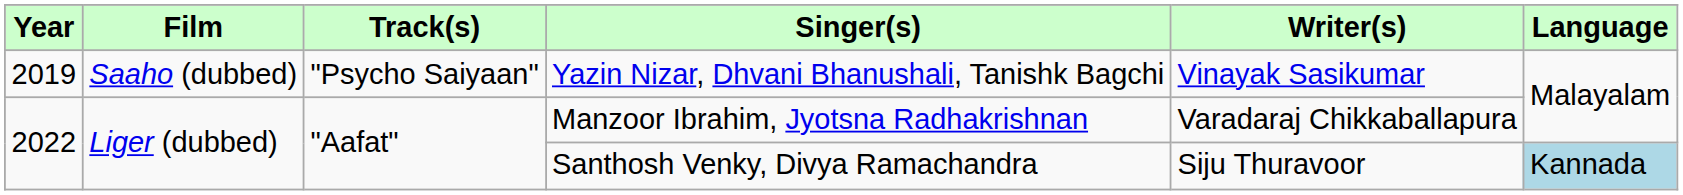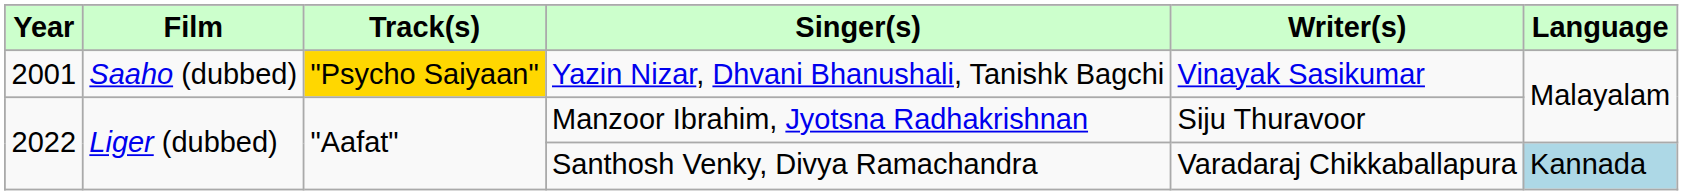Yazin Nizar, Dhvani Bhanushali, Tanishk Bagchi | Year: 2019 -> 2001
Yazin Nizar, Dhvani Bhanushali, Tanishk Bagchi | Track(s): no background -> gold background
Manzoor Ibrahim, Jyotsna Radhakrishnan | Writer(s): Varadaraj Chikkaballapura -> Siju Thuravoor
Santhosh Venky, Divya Ramachandra | Writer(s): Siju Thuravoor -> Varadaraj Chikkaballapura
